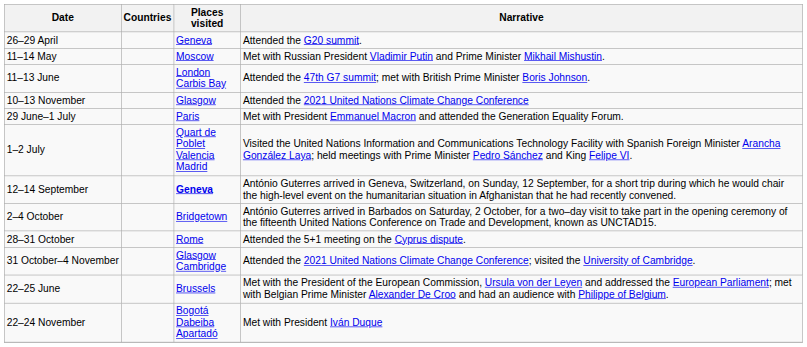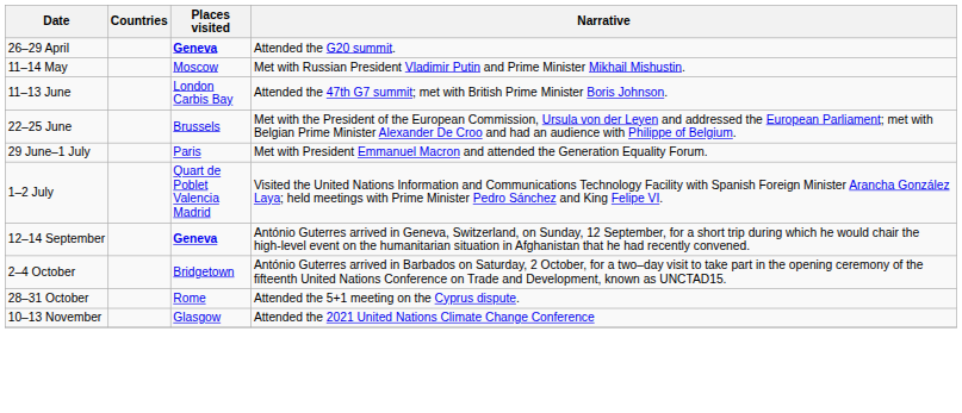26–29 April | Places visited: normal -> bold
rows swapped: 22–25 June <-> 10–13 November
- row: 31 October–4 November | Glasgow Cambridge | Attended the 2021 United Nations Climate Change Conference; visited the University of Cambridge.
- row: 22–24 November | Bogotá Dabeiba Apartadó | Met with President Iván Duque
